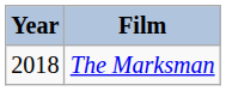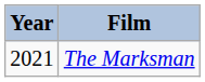The Marksman | Year: 2018 -> 2021
